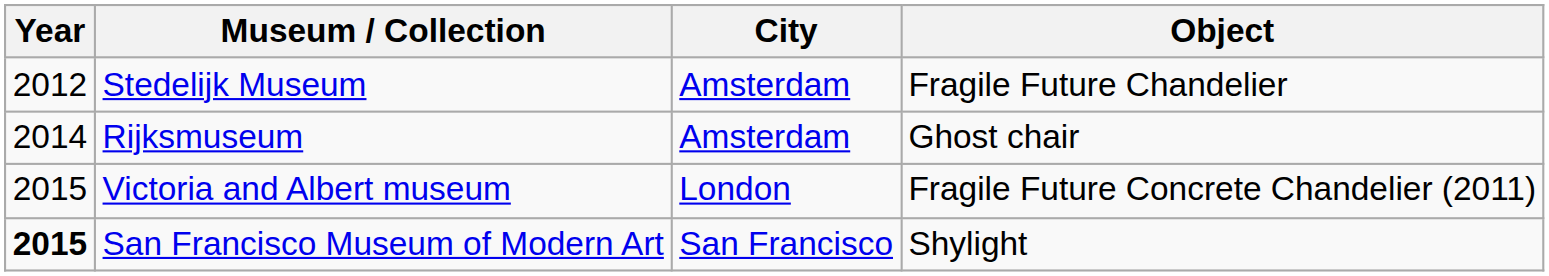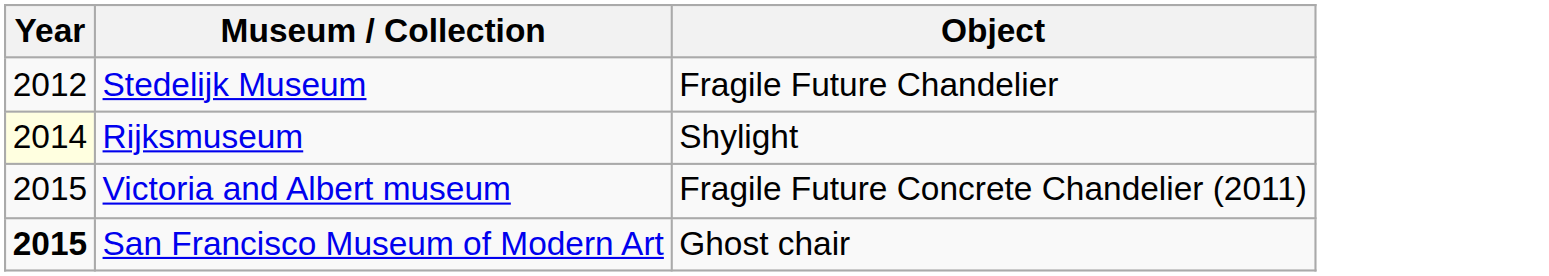- column: City | Amsterdam | Amsterdam | London | San Francisco
Rijksmuseum | Year: no background -> lightyellow background
Rijksmuseum | Object: Ghost chair -> Shylight
San Francisco Museum of Modern Art | Object: Shylight -> Ghost chair
